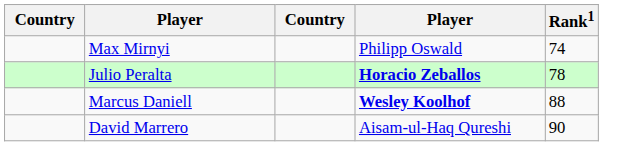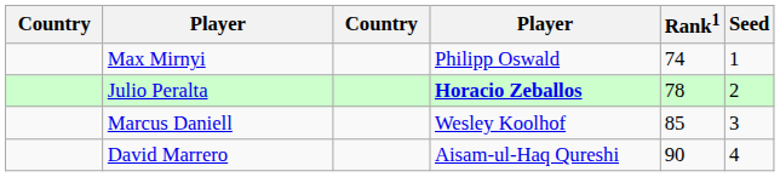+ column: Seed | 1 | 2 | 3 | 4
Marcus Daniell | column 4: bold -> normal
Marcus Daniell | Rank1: 88 -> 85
